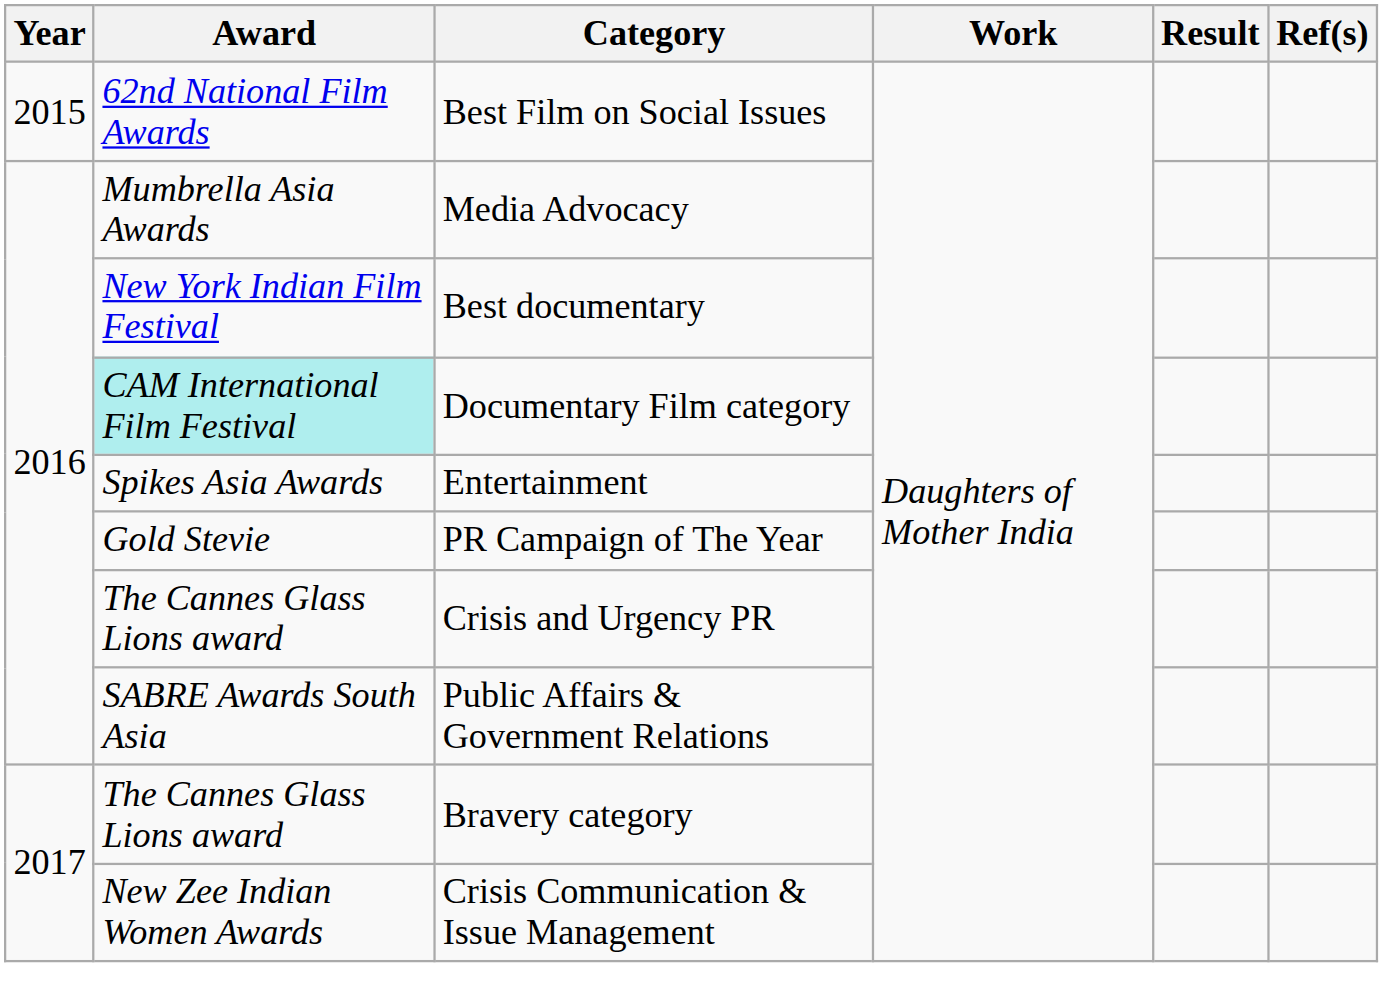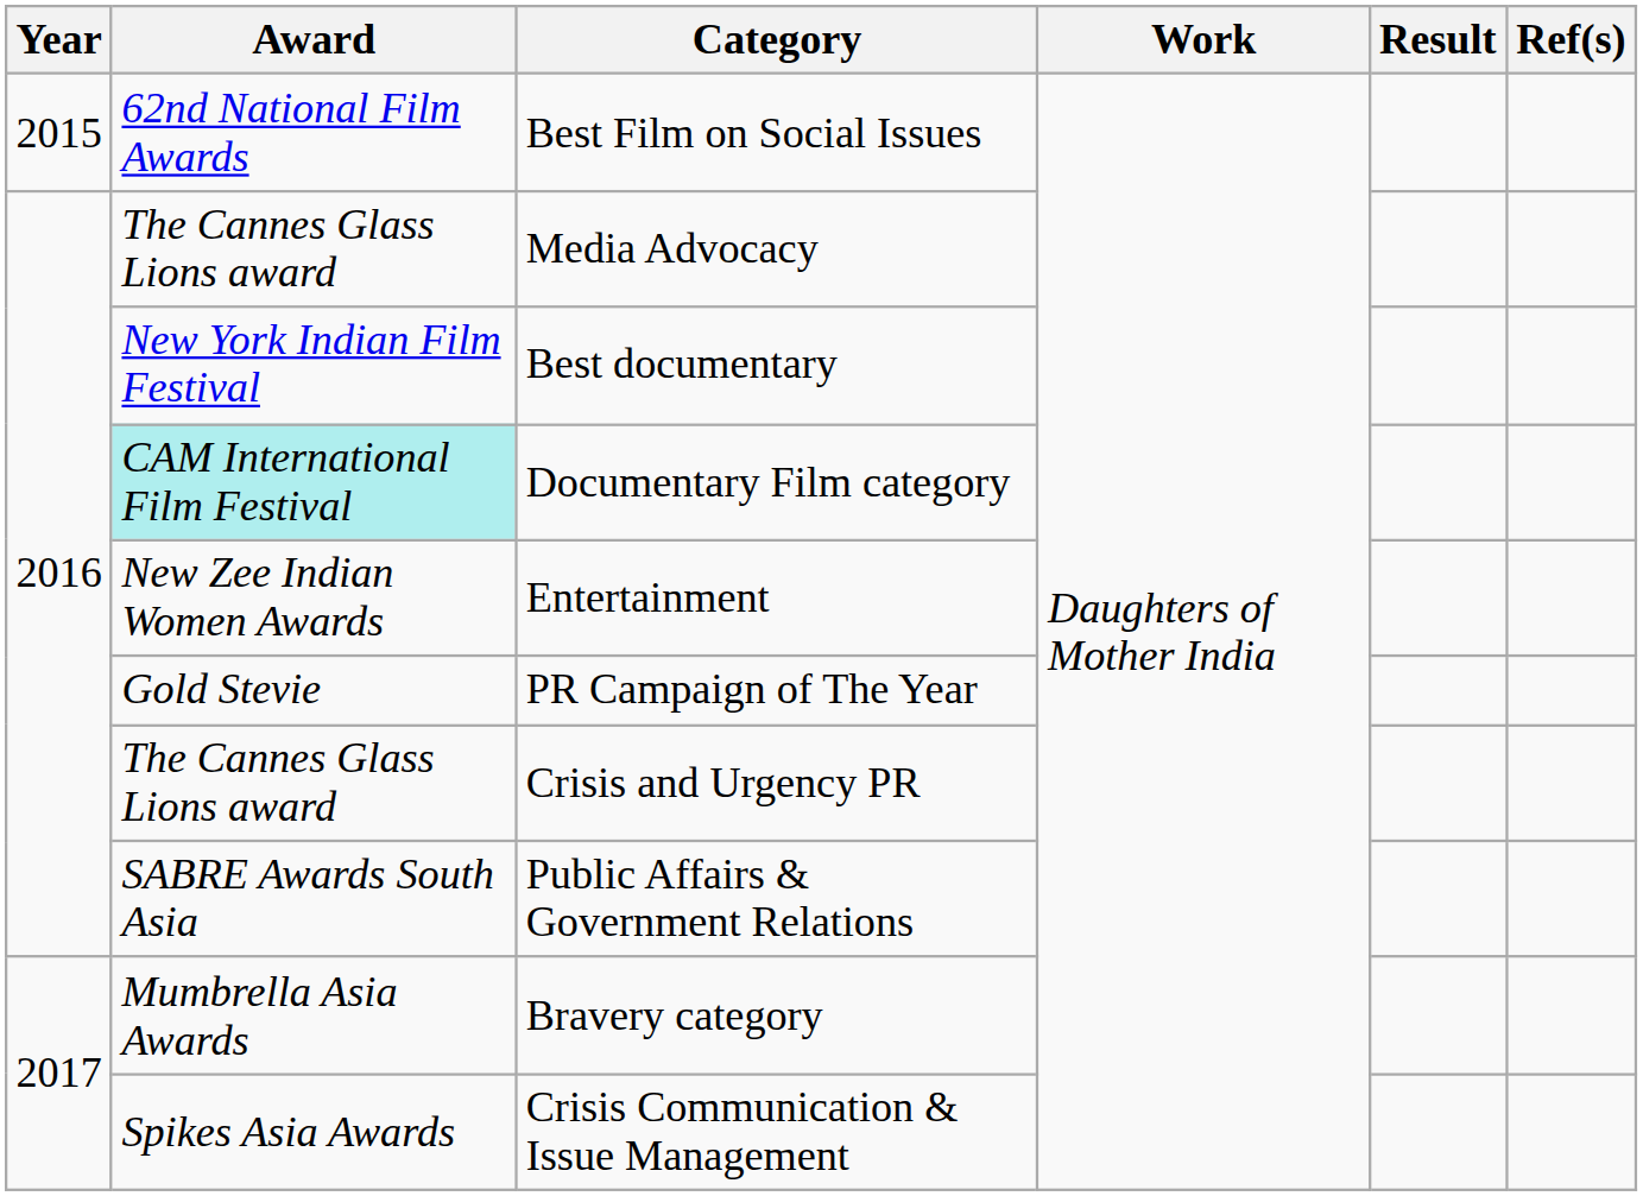Media Advocacy | Award: Mumbrella Asia Awards -> The Cannes Glass Lions award
Entertainment | Award: Spikes Asia Awards -> New Zee Indian Women Awards
Bravery category | Award: The Cannes Glass Lions award -> Mumbrella Asia Awards
Crisis Communication & Issue Management | Award: New Zee Indian Women Awards -> Spikes Asia Awards
